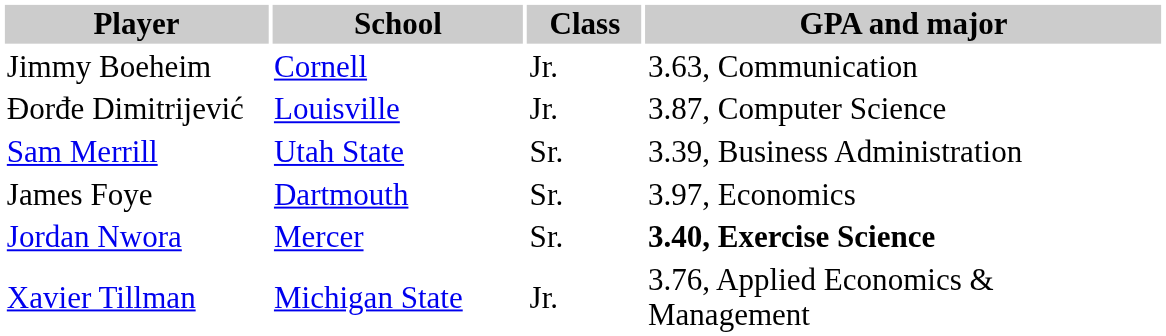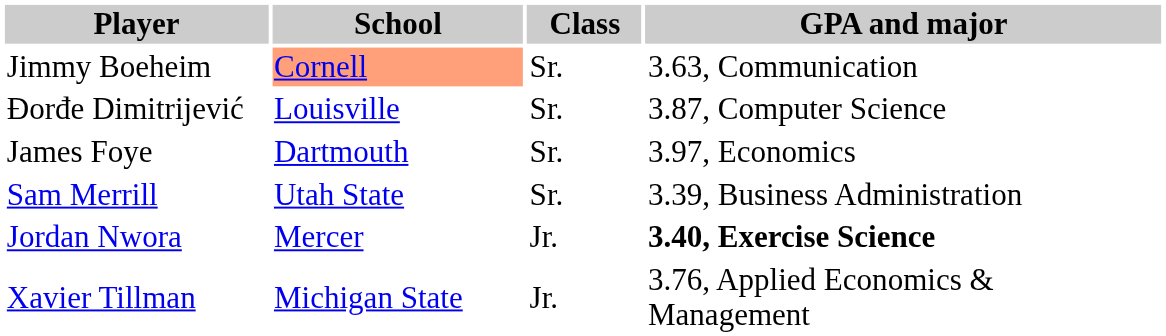Jimmy Boeheim | School: no background -> lightsalmon background
Jimmy Boeheim | Class: Jr. -> Sr.
Đorđe Dimitrijević | Class: Jr. -> Sr.
rows swapped: James Foye <-> Sam Merrill
Jordan Nwora | Class: Sr. -> Jr.
